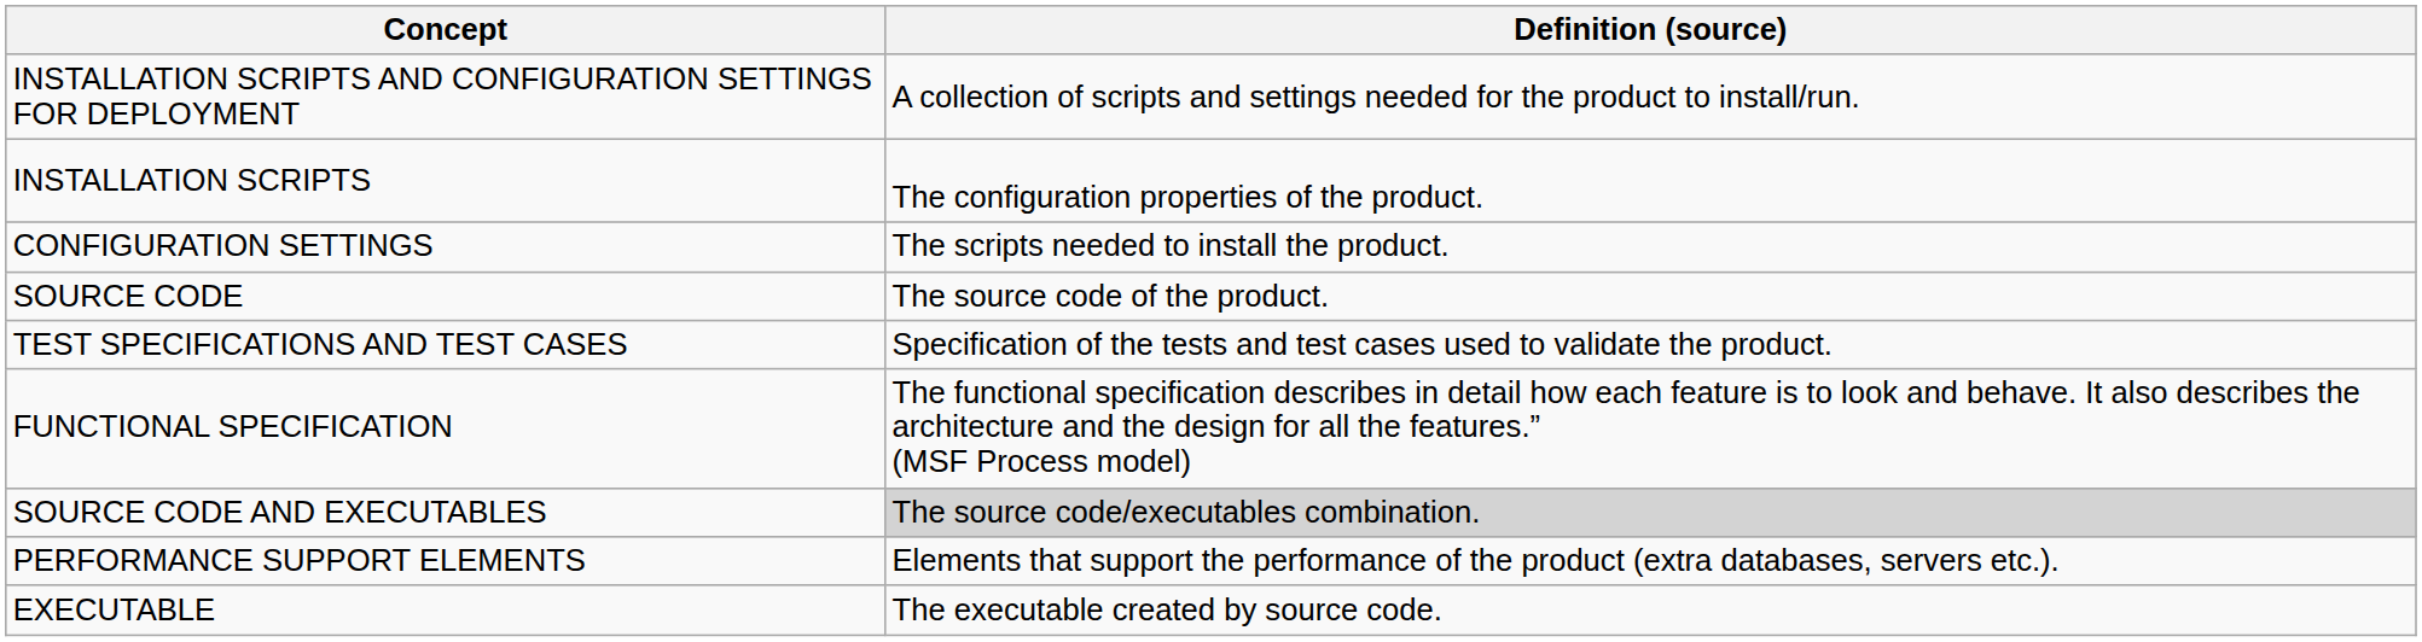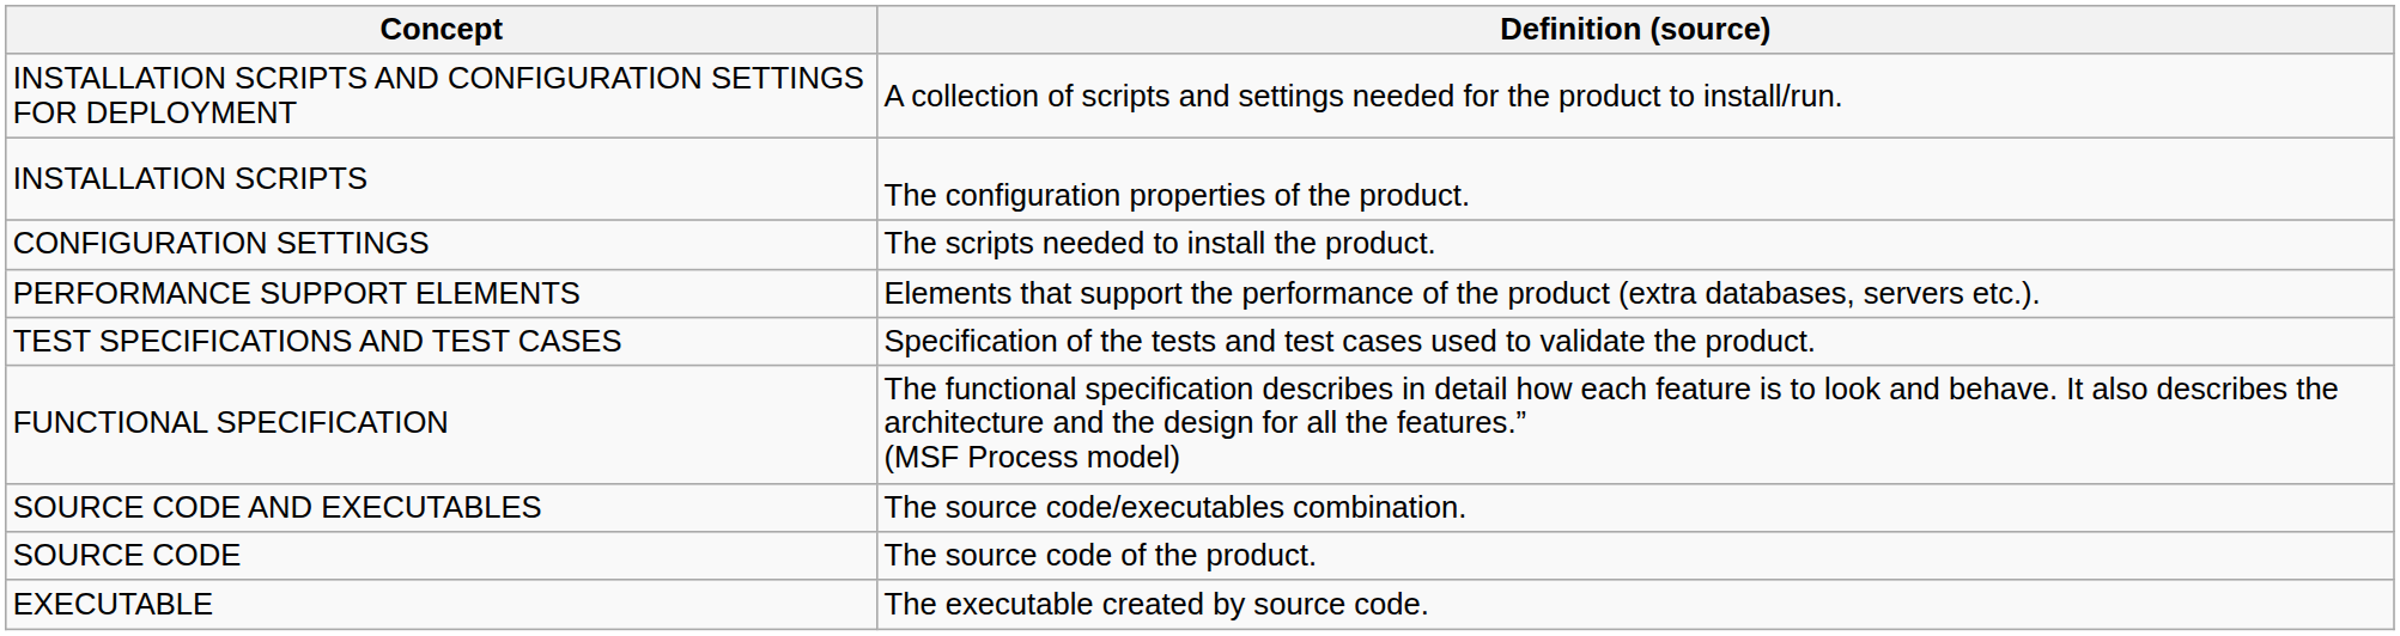rows swapped: PERFORMANCE SUPPORT ELEMENTS <-> SOURCE CODE
SOURCE CODE AND EXECUTABLES | Definition (source): lightgrey background -> no background
